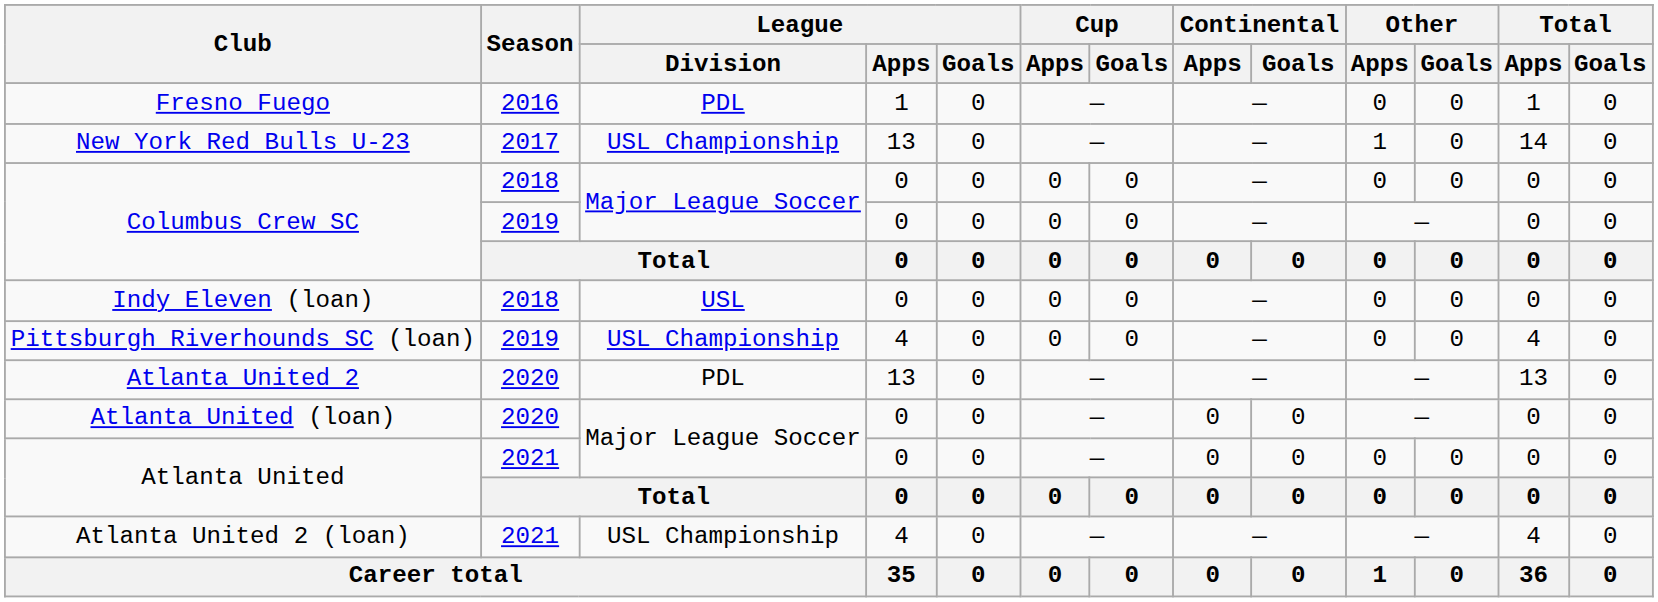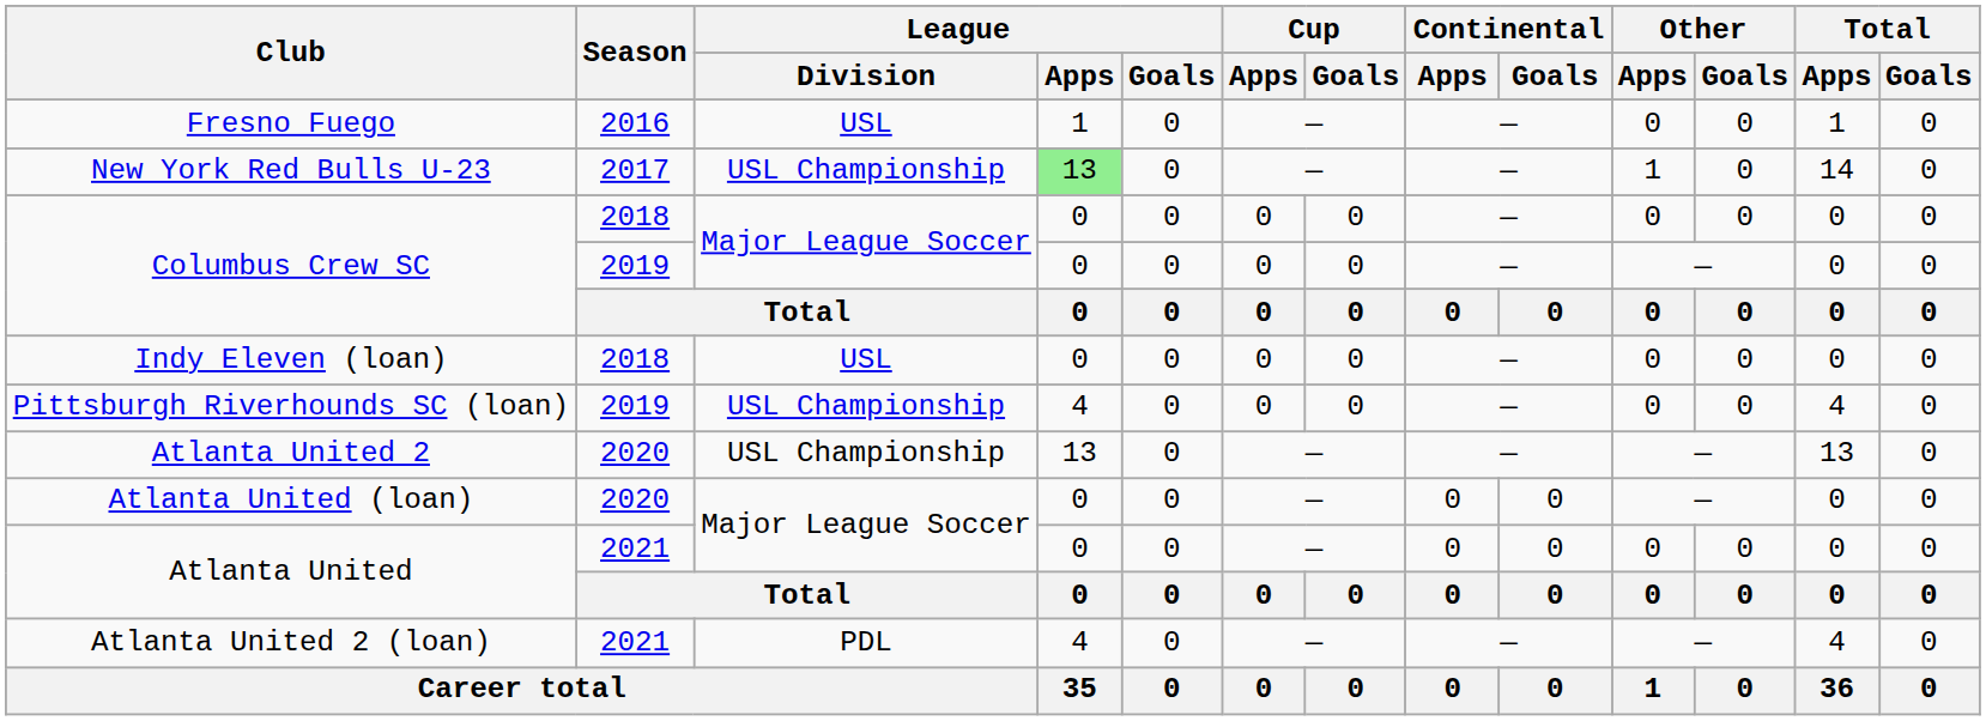Fresno Fuego | League / Division: PDL -> USL
New York Red Bulls U-23 | League / Apps: no background -> lightgreen background
Atlanta United 2 | League / Division: PDL -> USL Championship
Atlanta United 2 (loan) | League / Division: USL Championship -> PDL
